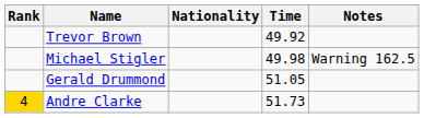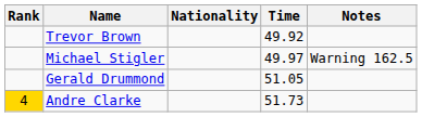Michael Stigler | Time: 49.98 -> 49.97
